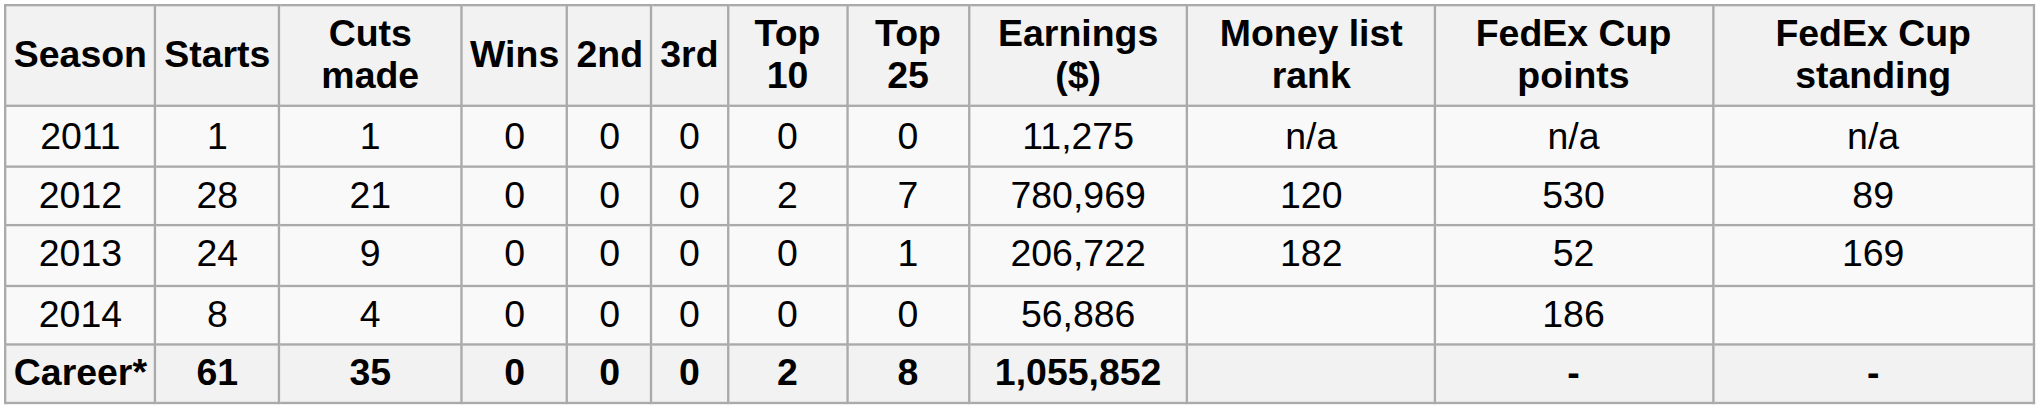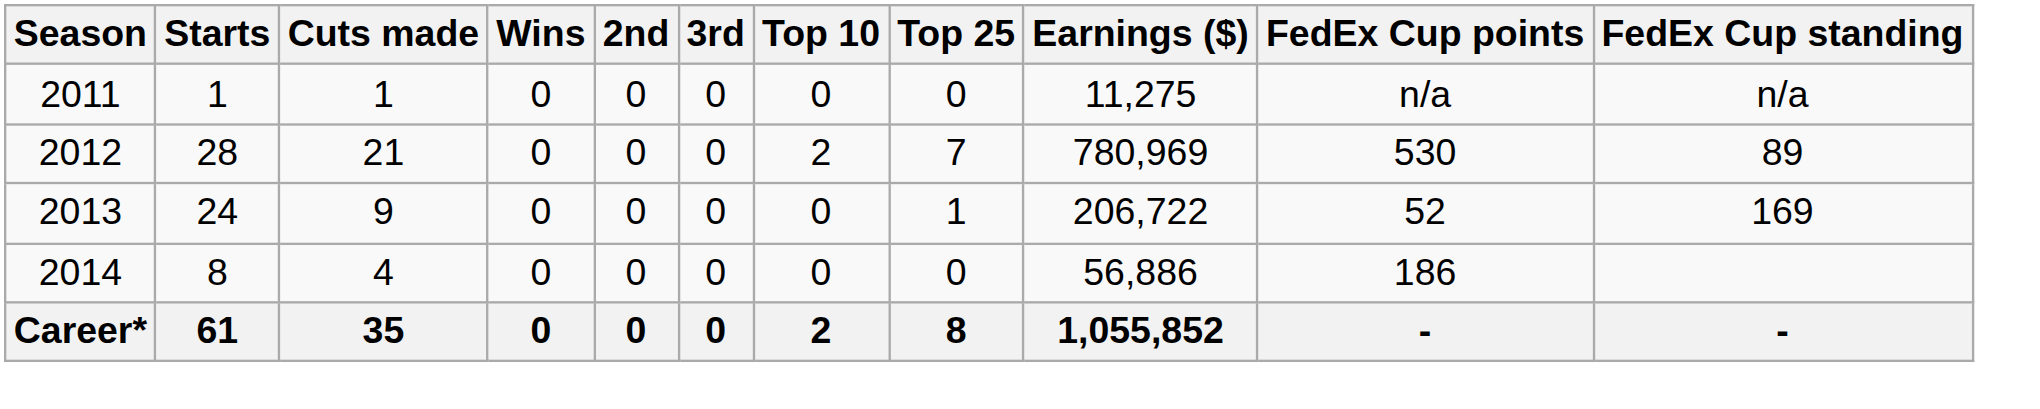- column: Money list rank | n/a | 120 | 182
